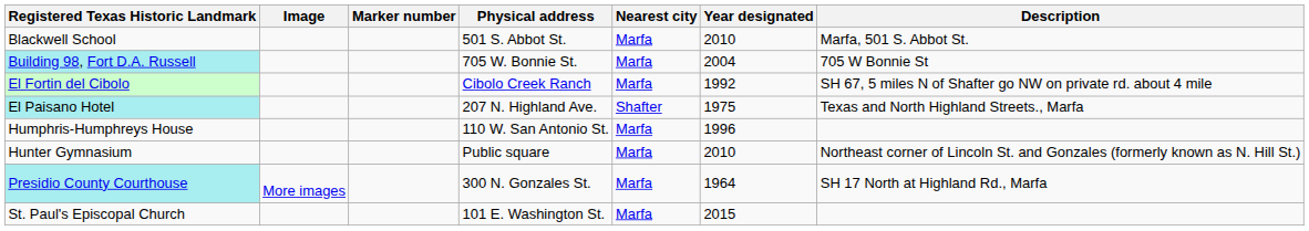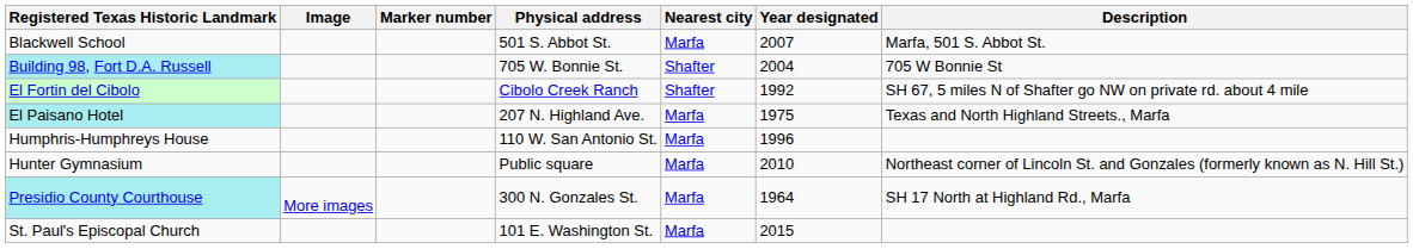Blackwell School | Year designated: 2010 -> 2007
Building 98, Fort D.A. Russell | Nearest city: Marfa -> Shafter
El Fortin del Cibolo | Nearest city: Marfa -> Shafter
El Paisano Hotel | Nearest city: Shafter -> Marfa
